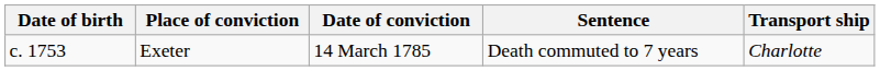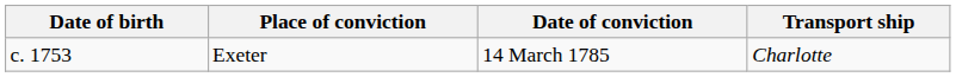- column: Sentence | Death commuted to 7 years
